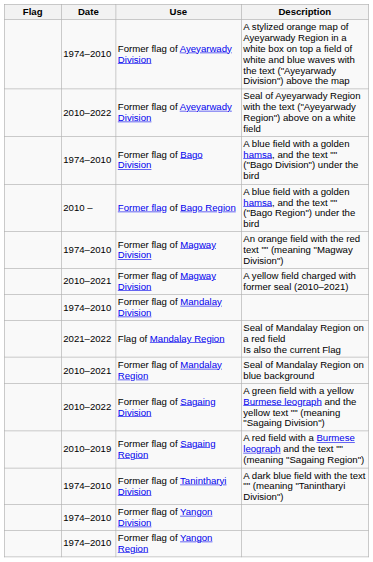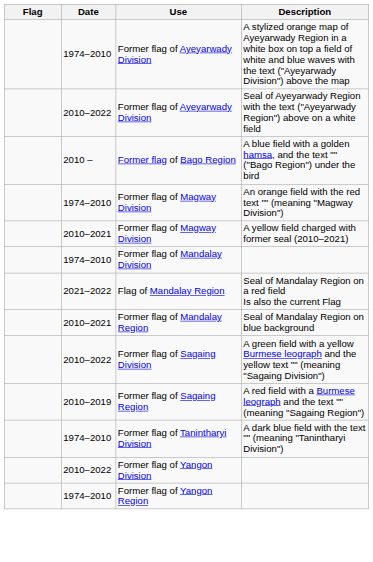- row: 1974–2010 | Former flag of Bago Division | A blue field with a golden hamsa, and the text "" ("Bago Division") under the bird
Former flag of Yangon Division | Date: 1974–2010 -> 2010–2022
